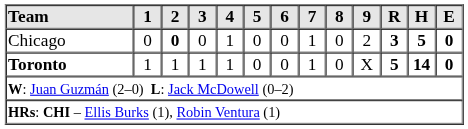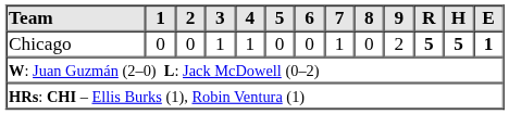Chicago | 2: bold -> normal
Chicago | 3: 0 -> 1
Chicago | R: 3 -> 5
Chicago | E: 0 -> 1
- row: Toronto | 1 | 1 | 1 | 1 | 0 | 0 | 1 | 0 | X | 5 | 14 | 0
